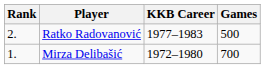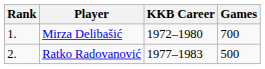rows swapped: Mirza Delibašić <-> Ratko Radovanović
